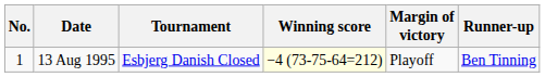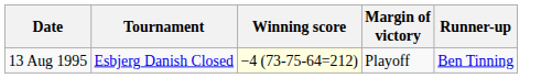- column: No. | 1
